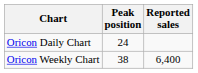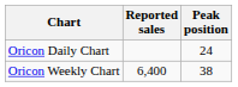columns swapped: Peak position <-> Reported sales
